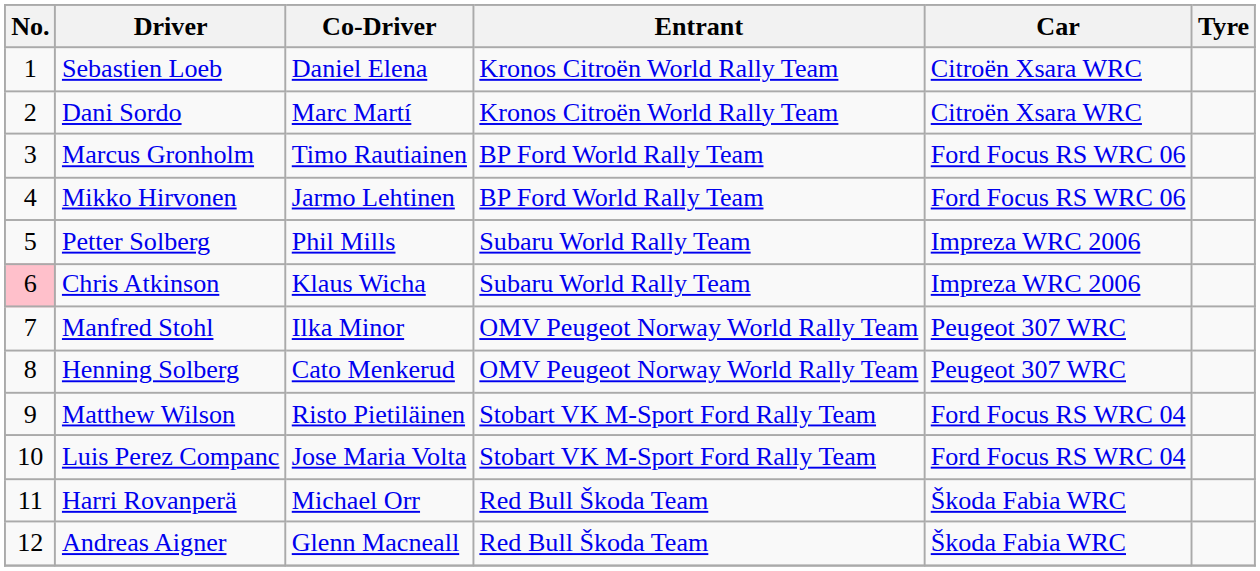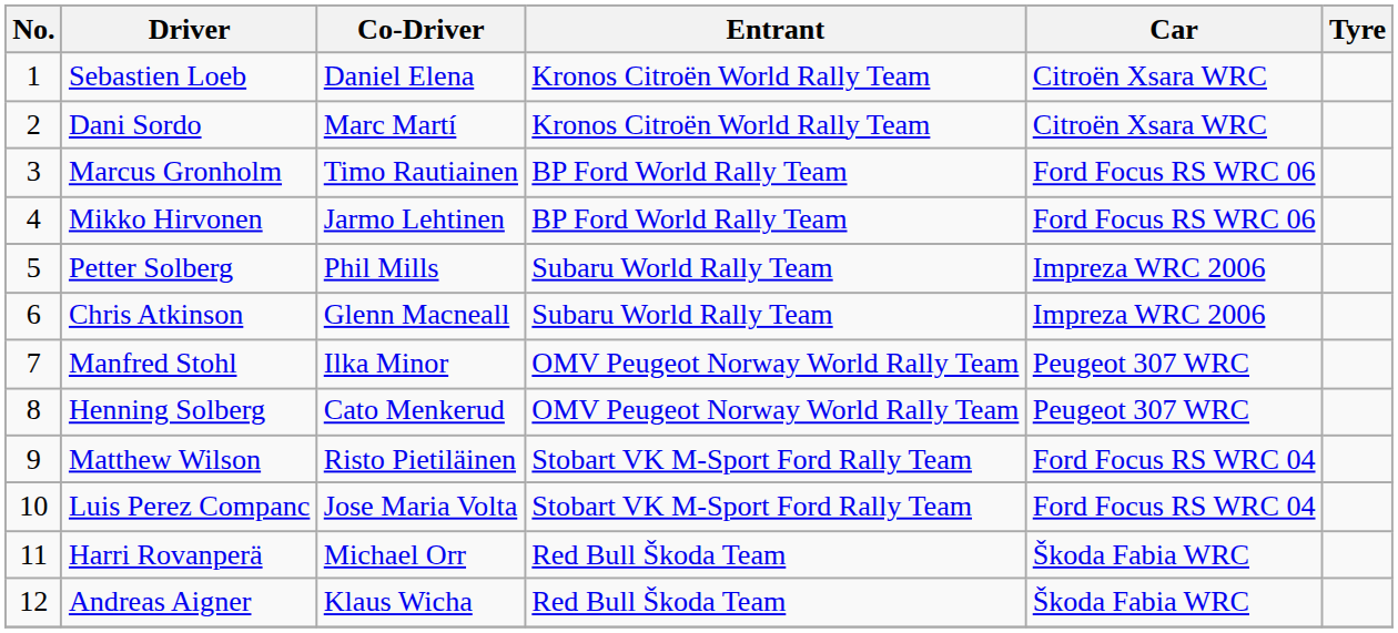Chris Atkinson | No.: pink background -> no background
Chris Atkinson | Co-Driver: Klaus Wicha -> Glenn Macneall
Andreas Aigner | Co-Driver: Glenn Macneall -> Klaus Wicha
